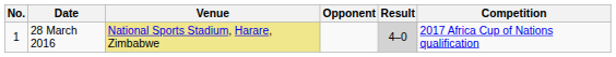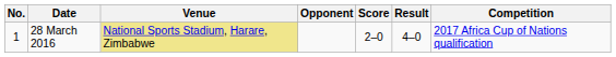+ column: Score | 2–0
28 March 2016 | Result: lightgrey background -> no background
